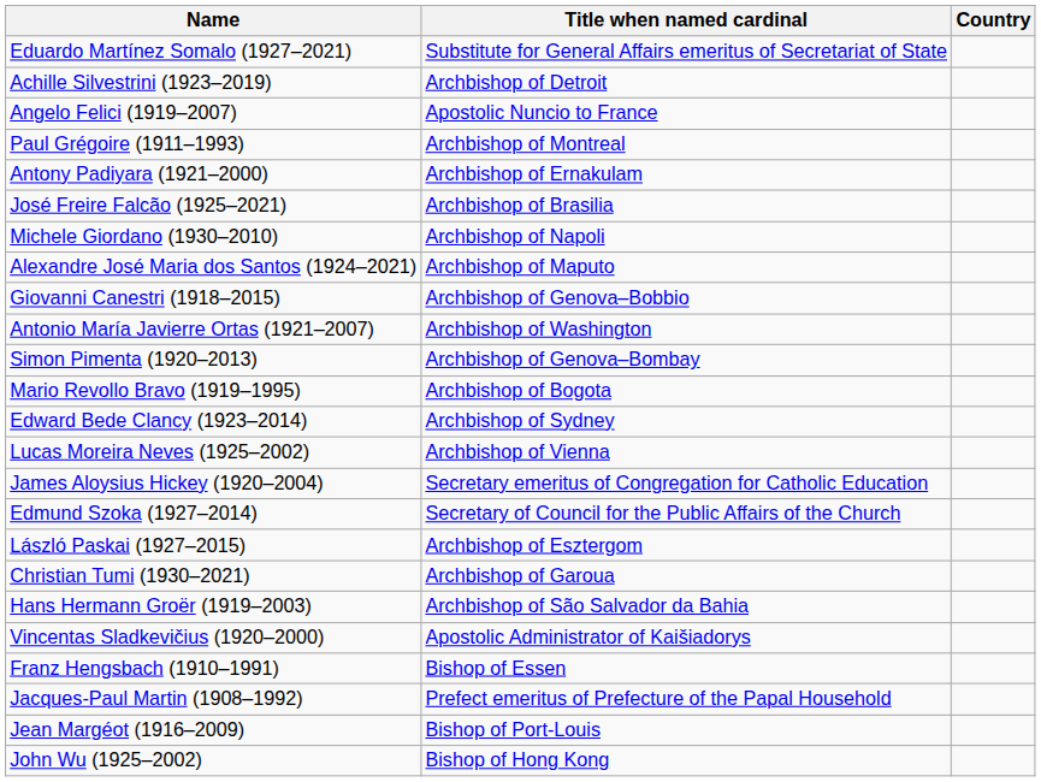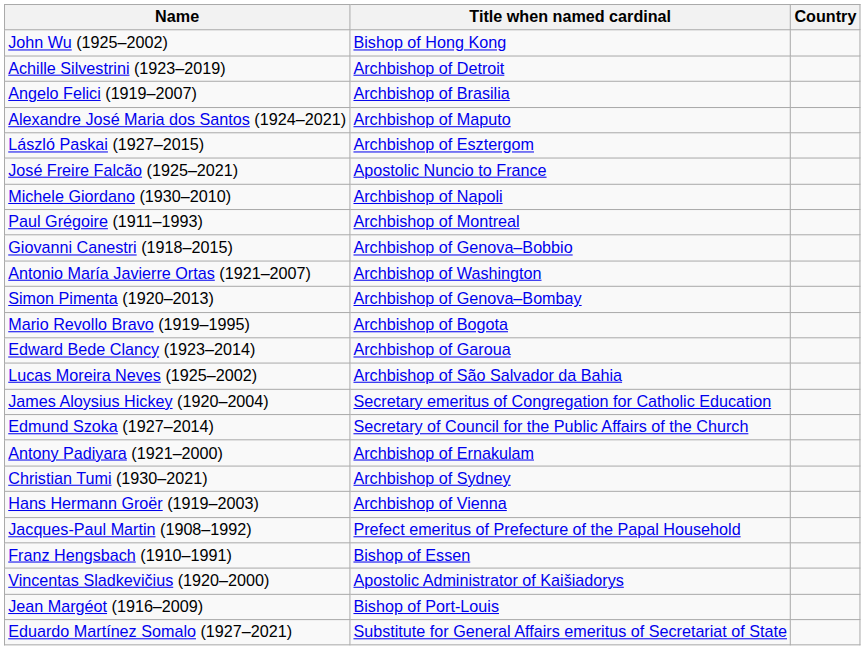rows swapped: Eduardo Martínez Somalo (1927–2021) <-> John Wu (1925–2002)
Angelo Felici (1919–2007) | Title when named cardinal: Apostolic Nuncio to France -> Archbishop of Brasilia
rows swapped: Paul Grégoire (1911–1993) <-> Alexandre José Maria dos Santos (1924–2021)
rows swapped: Antony Padiyara (1921–2000) <-> László Paskai (1927–2015)
José Freire Falcão (1925–2021) | Title when named cardinal: Archbishop of Brasilia -> Apostolic Nuncio to France
Edward Bede Clancy (1923–2014) | Title when named cardinal: Archbishop of Sydney -> Archbishop of Garoua
Lucas Moreira Neves (1925–2002) | Title when named cardinal: Archbishop of Vienna -> Archbishop of São Salvador da Bahia
Christian Tumi (1930–2021) | Title when named cardinal: Archbishop of Garoua -> Archbishop of Sydney
Hans Hermann Groër (1919–2003) | Title when named cardinal: Archbishop of São Salvador da Bahia -> Archbishop of Vienna
rows swapped: Jacques-Paul Martin (1908–1992) <-> Vincentas Sladkevičius (1920–2000)
